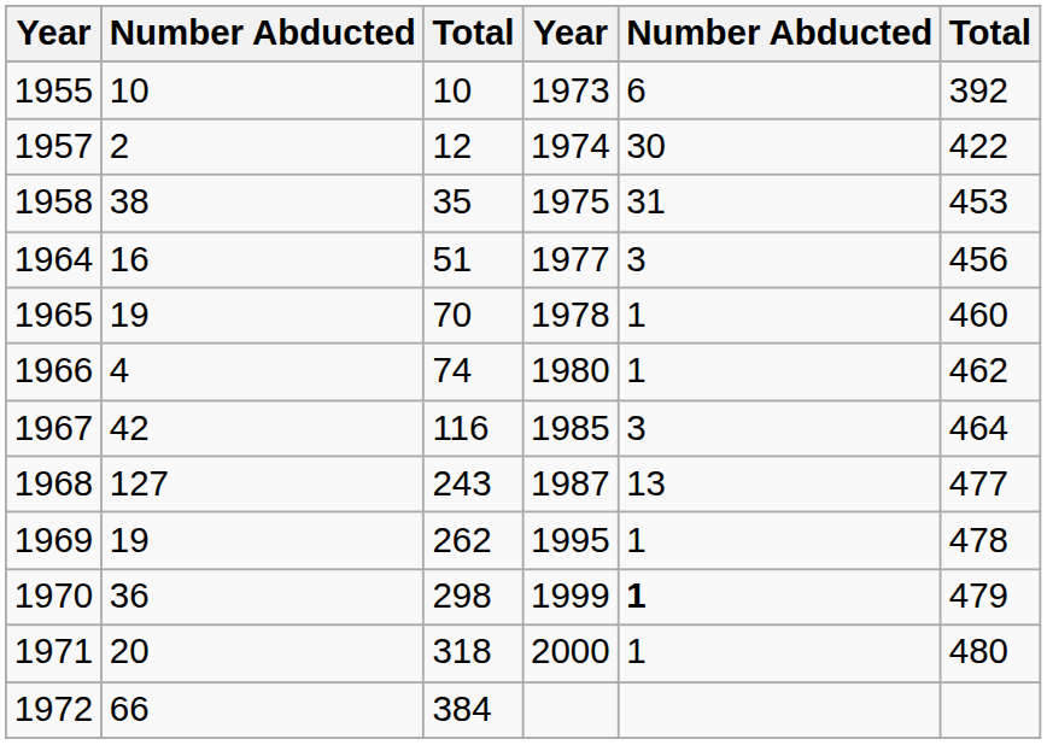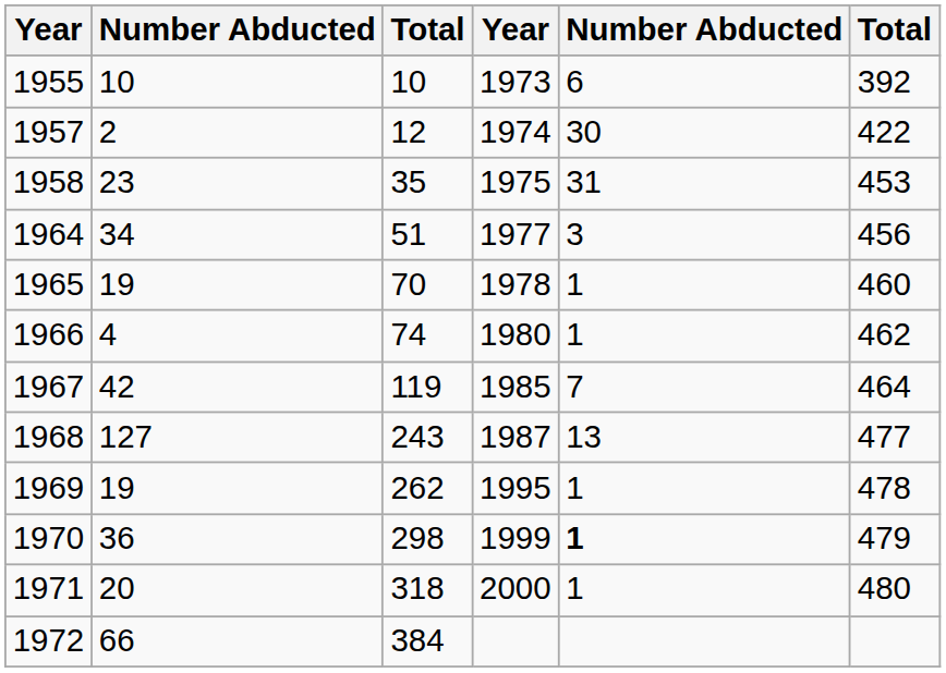1958 | column 2: 38 -> 23
1964 | column 2: 16 -> 34
1967 | column 3: 116 -> 119
1967 | column 5: 3 -> 7
